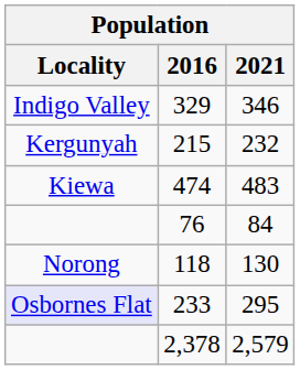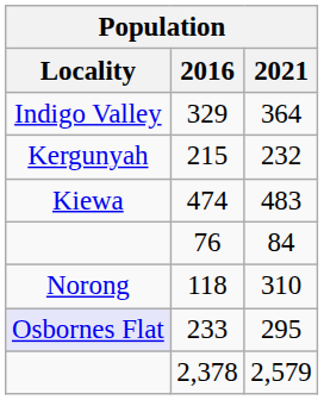329 | 2021: 346 -> 364
118 | 2021: 130 -> 310
